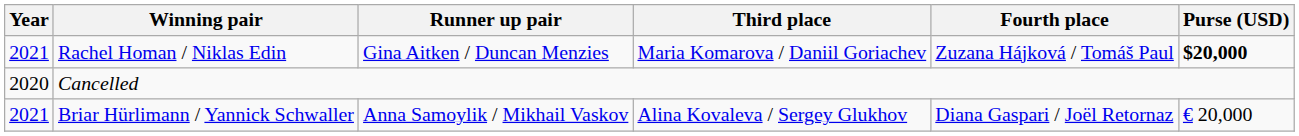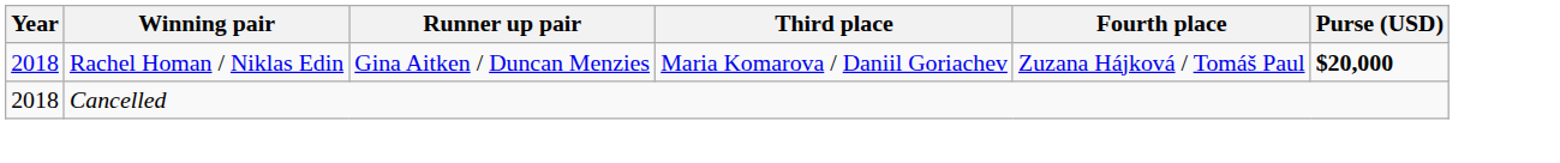Rachel Homan / Niklas Edin | Year: 2021 -> 2018
Cancelled | Year: 2020 -> 2018
- row: 2021 | Briar Hürlimann / Yannick Schwaller | Anna Samoylik / Mikhail Vaskov | Alina Kovaleva / Sergey Glukhov | Diana Gaspari / Joël Retornaz | € 20,000
